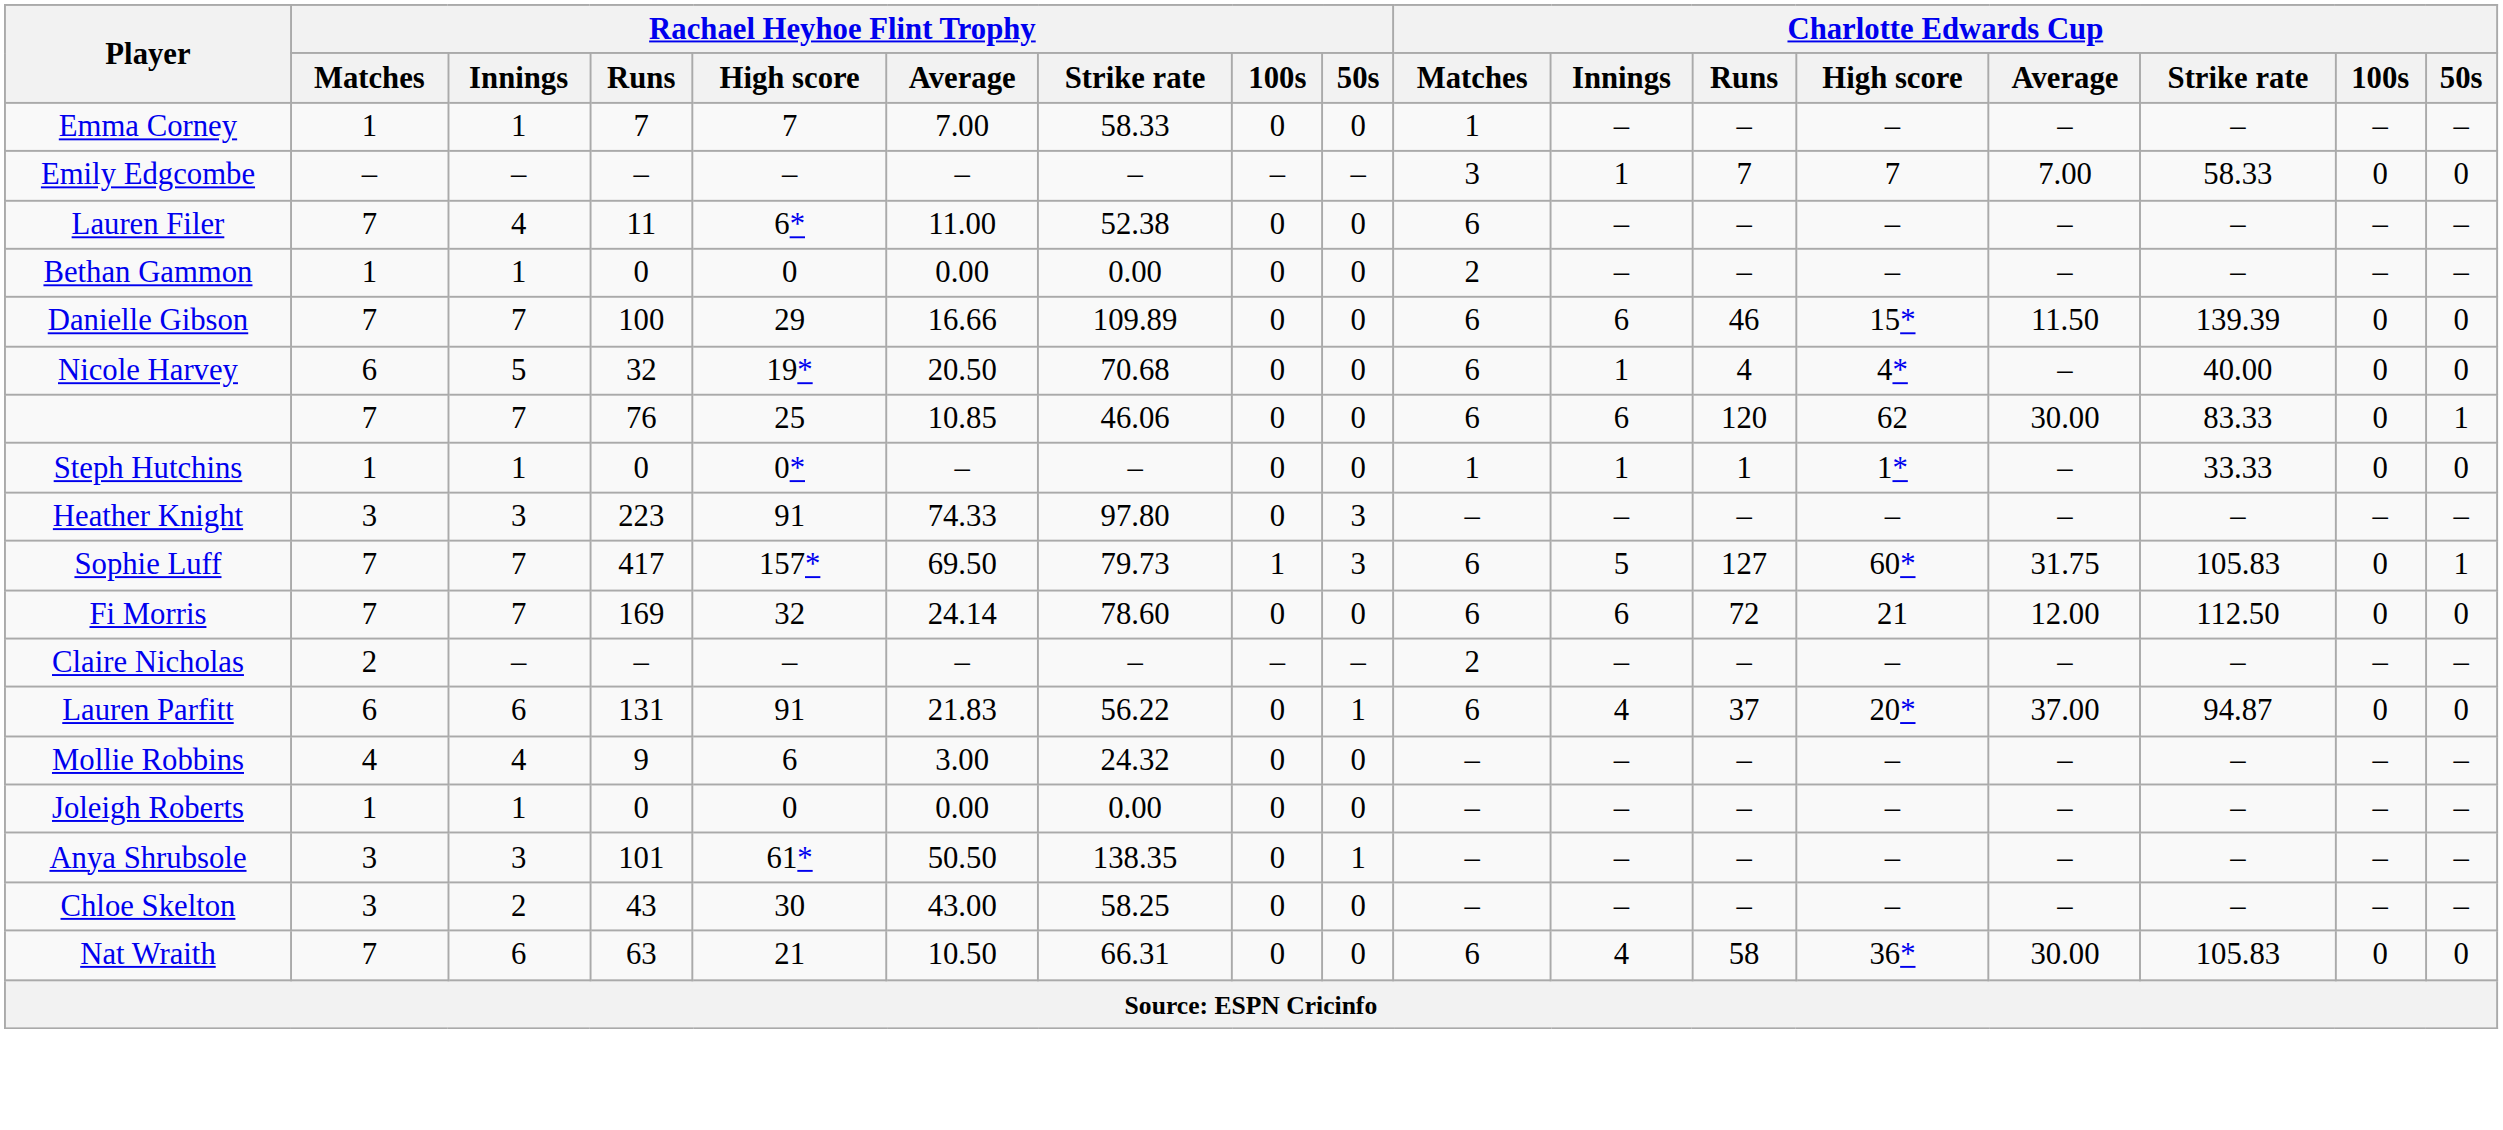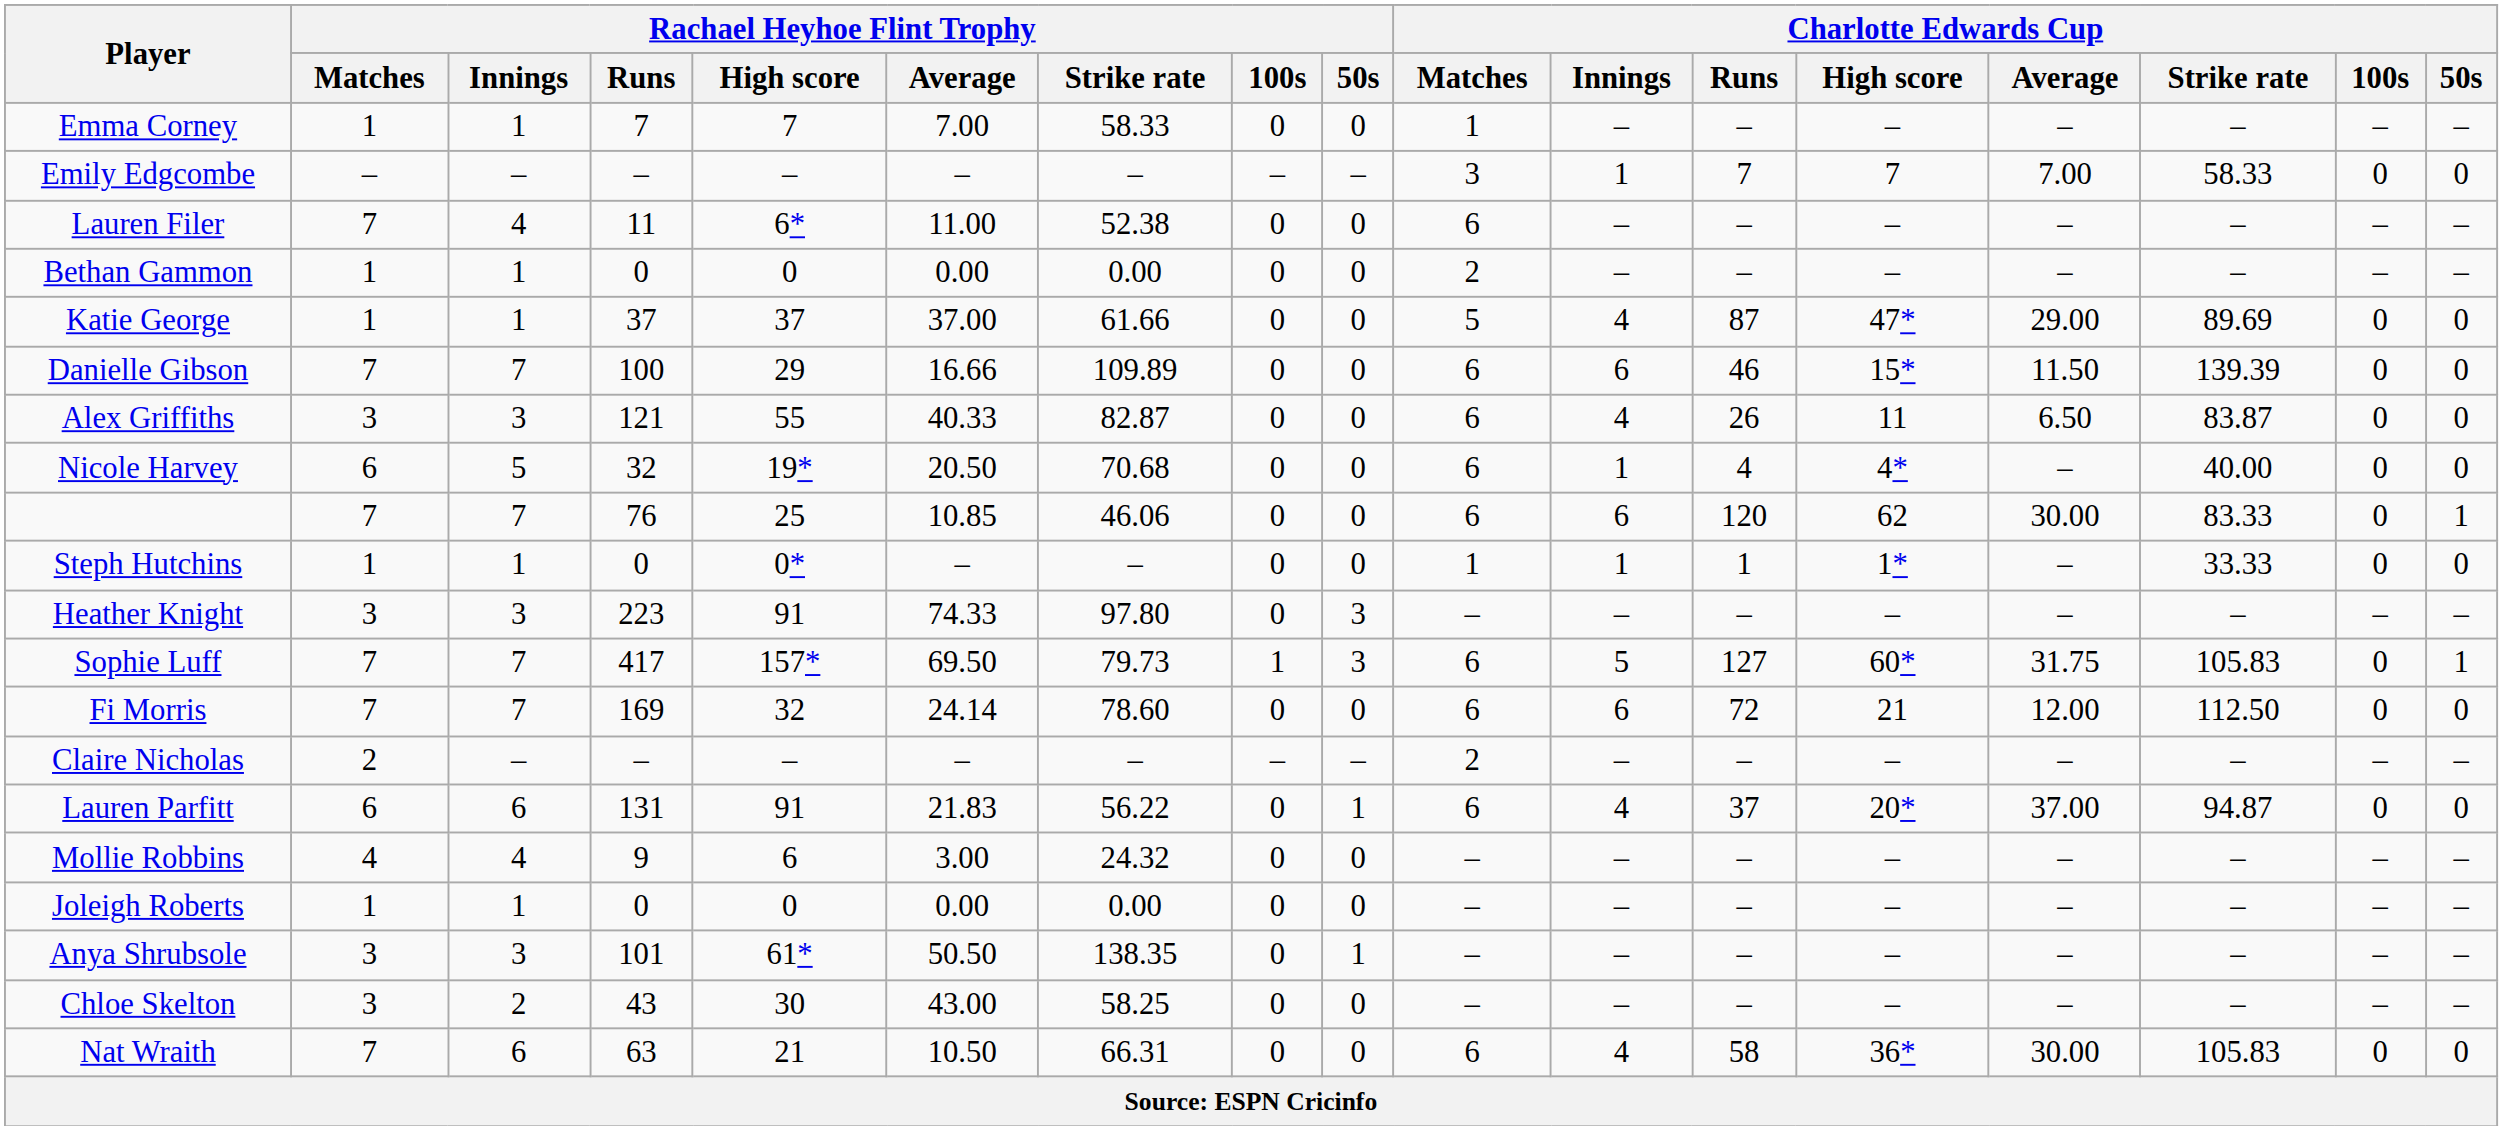+ row: Katie George | 1 | 1 | 37 | 37 | 37.00 | 61.66 | 0 | 0 | 5 | 4 | 87 | 47* | 29.00 | 89.69 | 0 | 0
+ row: Alex Griffiths | 3 | 3 | 121 | 55 | 40.33 | 82.87 | 0 | 0 | 6 | 4 | 26 | 11 | 6.50 | 83.87 | 0 | 0
